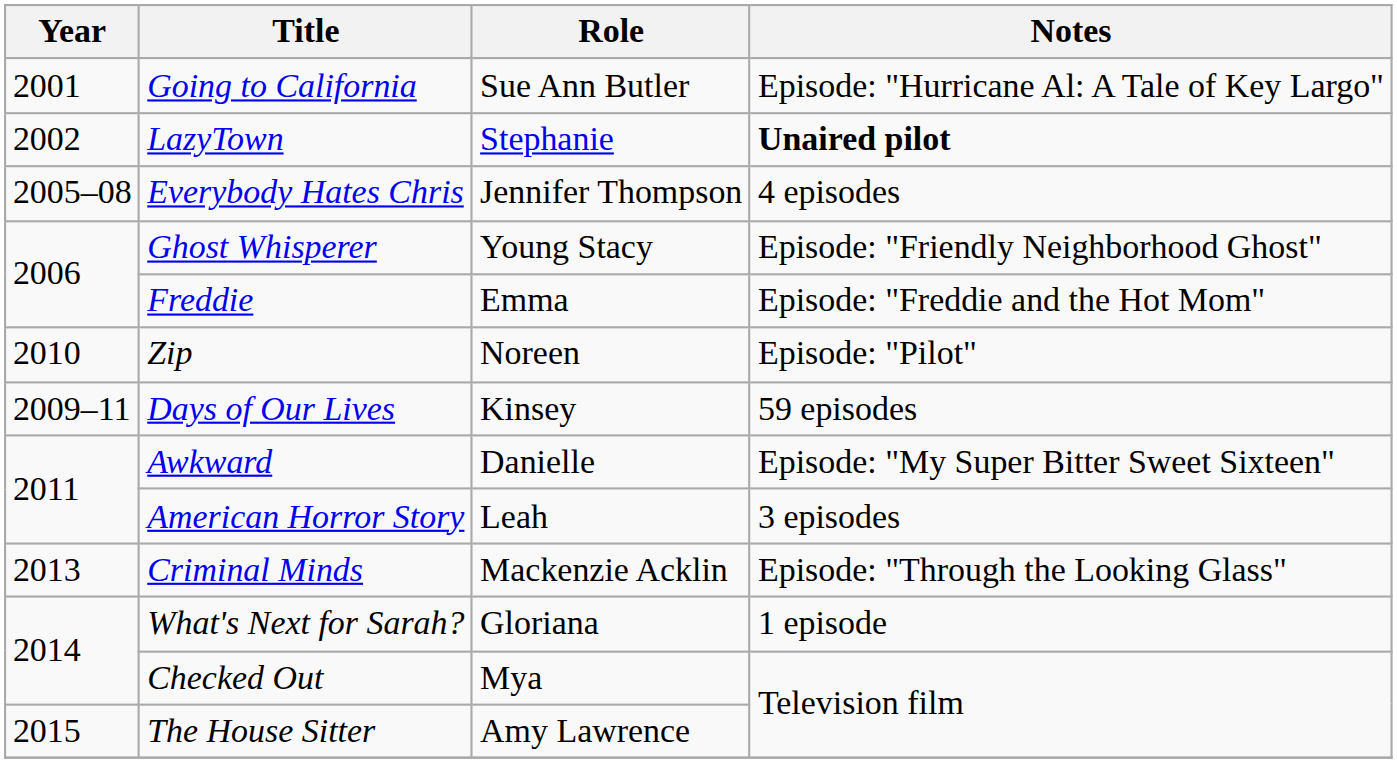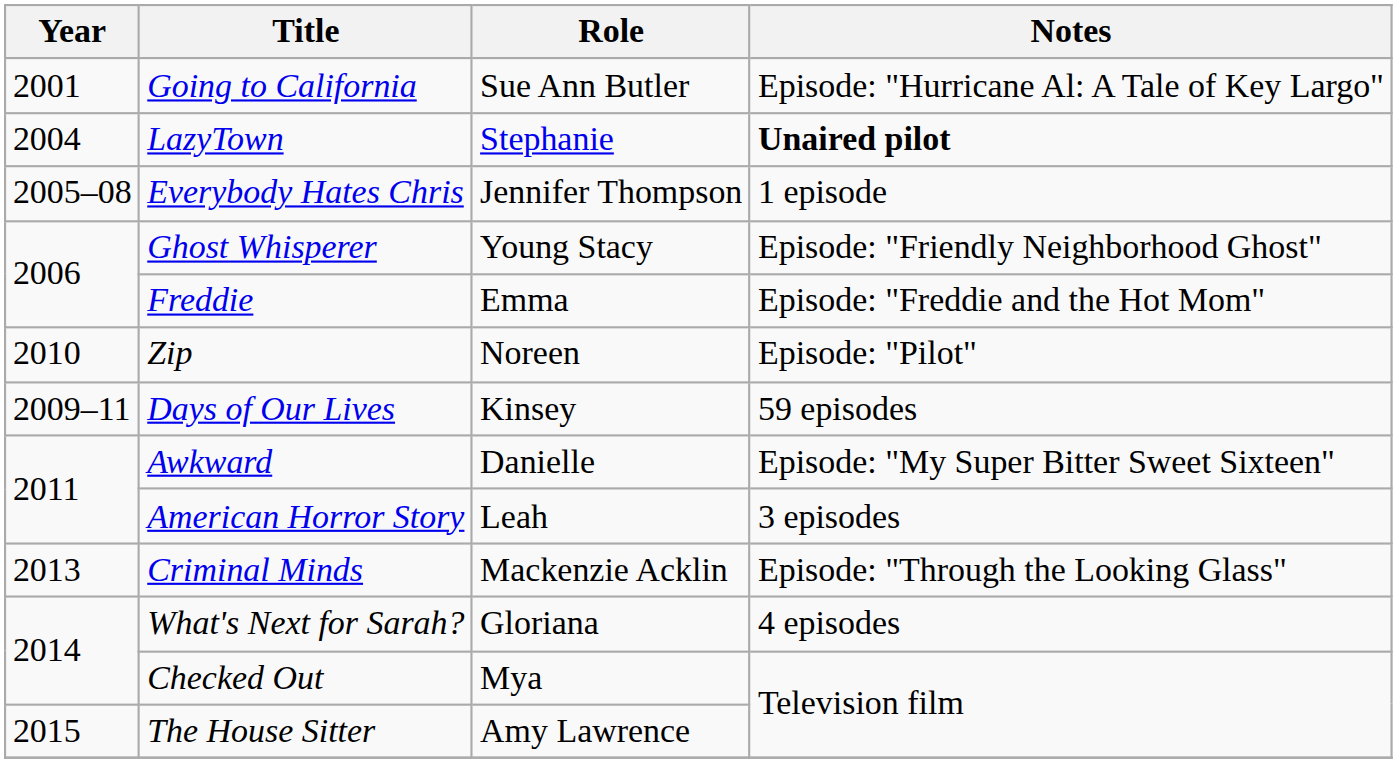LazyTown | Year: 2002 -> 2004
Everybody Hates Chris | Notes: 4 episodes -> 1 episode
What's Next for Sarah? | Notes: 1 episode -> 4 episodes
